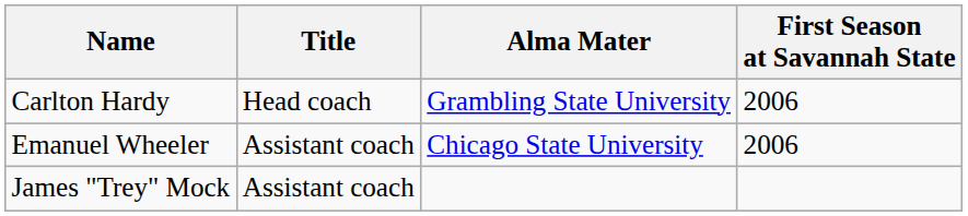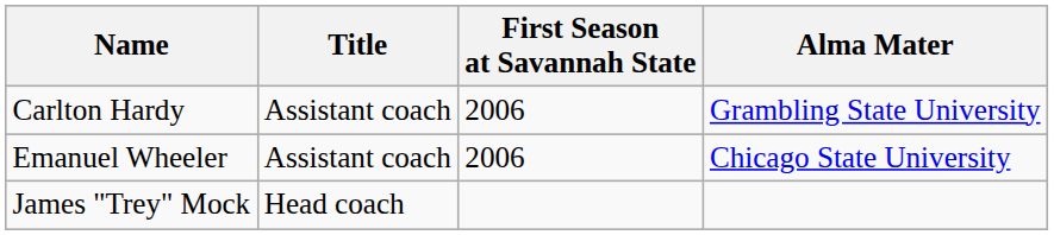columns swapped: First Season at Savannah State <-> Alma Mater
Carlton Hardy | Title: Head coach -> Assistant coach
James "Trey" Mock | Title: Assistant coach -> Head coach
